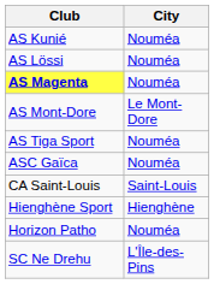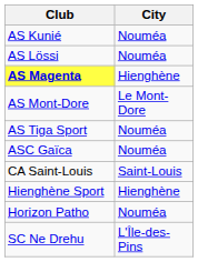AS Magenta | City: Nouméa -> Hienghène
